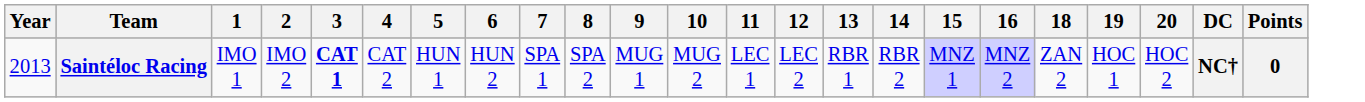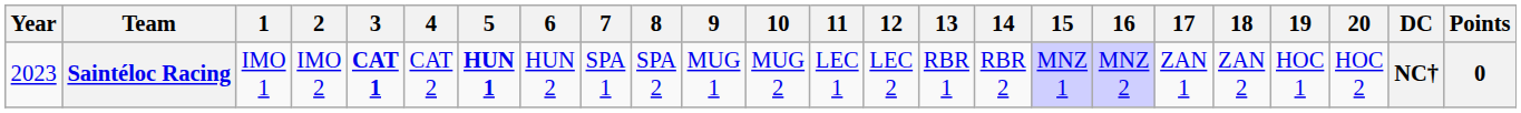+ column: 17 | ZAN 1
Saintéloc Racing | Year: 2013 -> 2023
Saintéloc Racing | 5: normal -> bold
